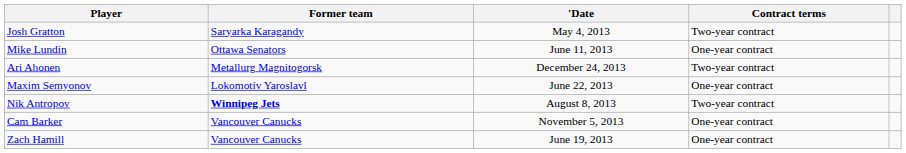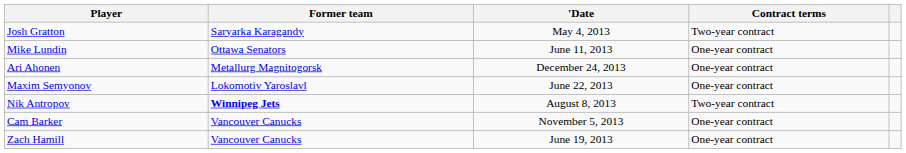Ari Ahonen | Contract terms: Two-year contract -> One-year contract
